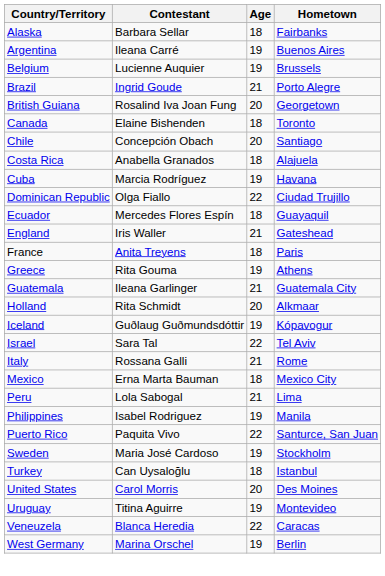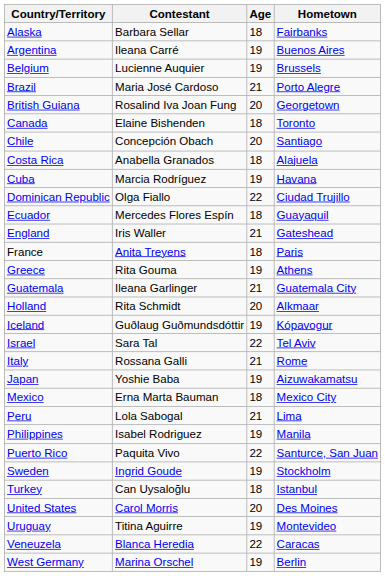Brazil | Contestant: Ingrid Goude -> Maria José Cardoso
+ row: Japan | Yoshie Baba | 19 | Aizuwakamatsu
Sweden | Contestant: Maria José Cardoso -> Ingrid Goude
